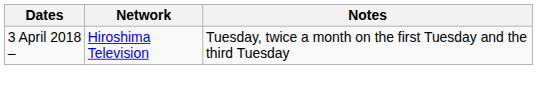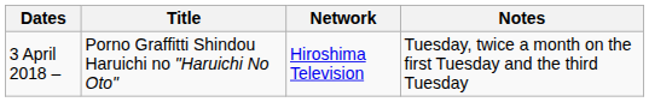+ column: Title | Porno Graffitti Shindou Haruichi no "Haruichi No Oto"
